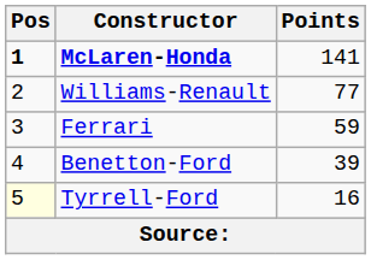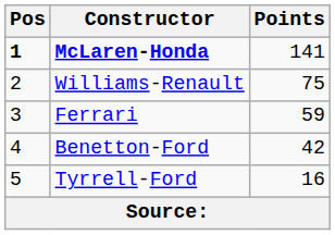Williams-Renault | Points: 77 -> 75
Benetton-Ford | Points: 39 -> 42
Tyrrell-Ford | Pos: lightyellow background -> no background
